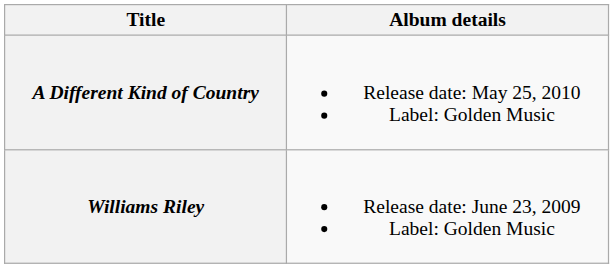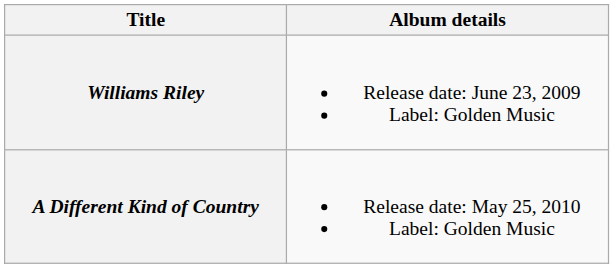rows swapped: Williams Riley <-> A Different Kind of Country
